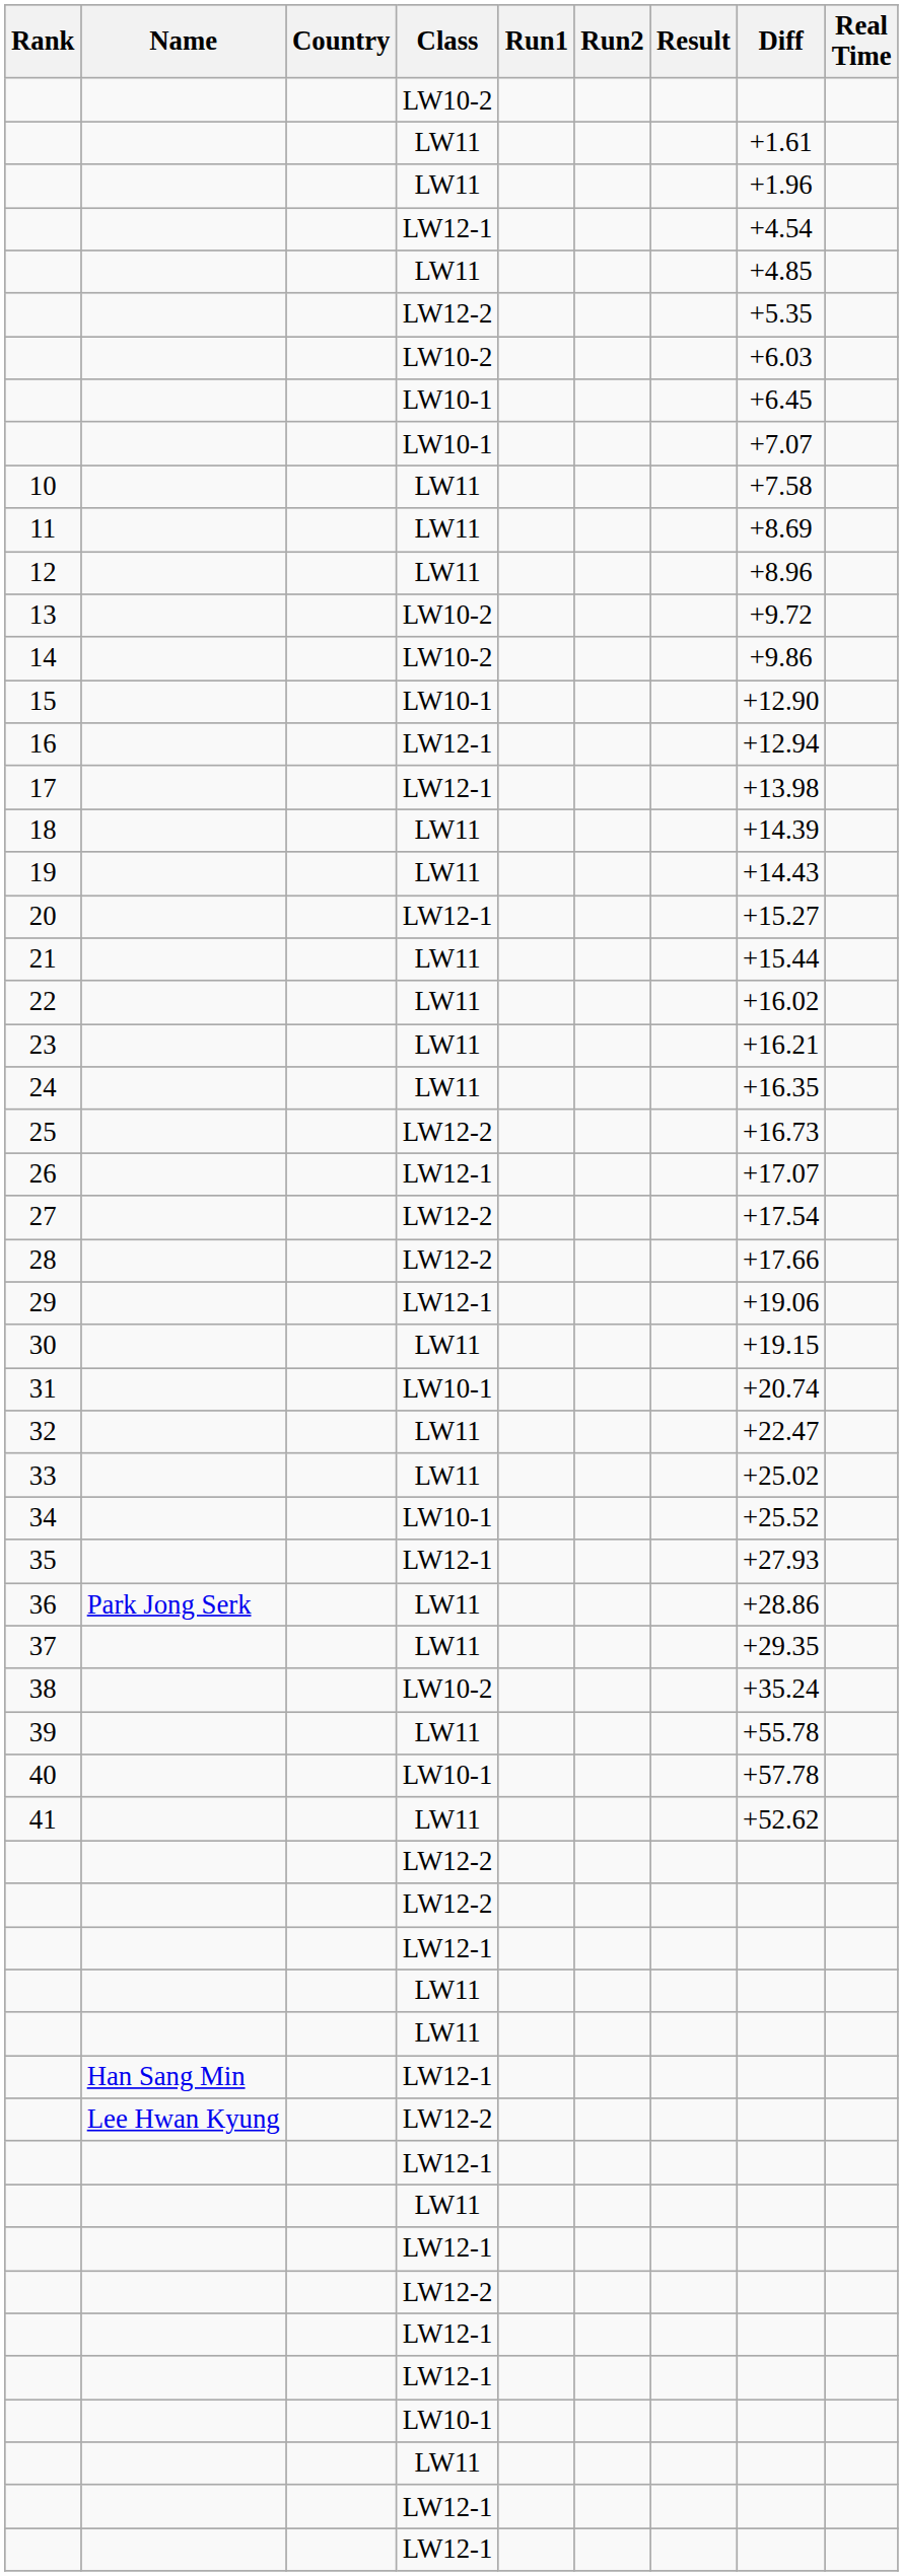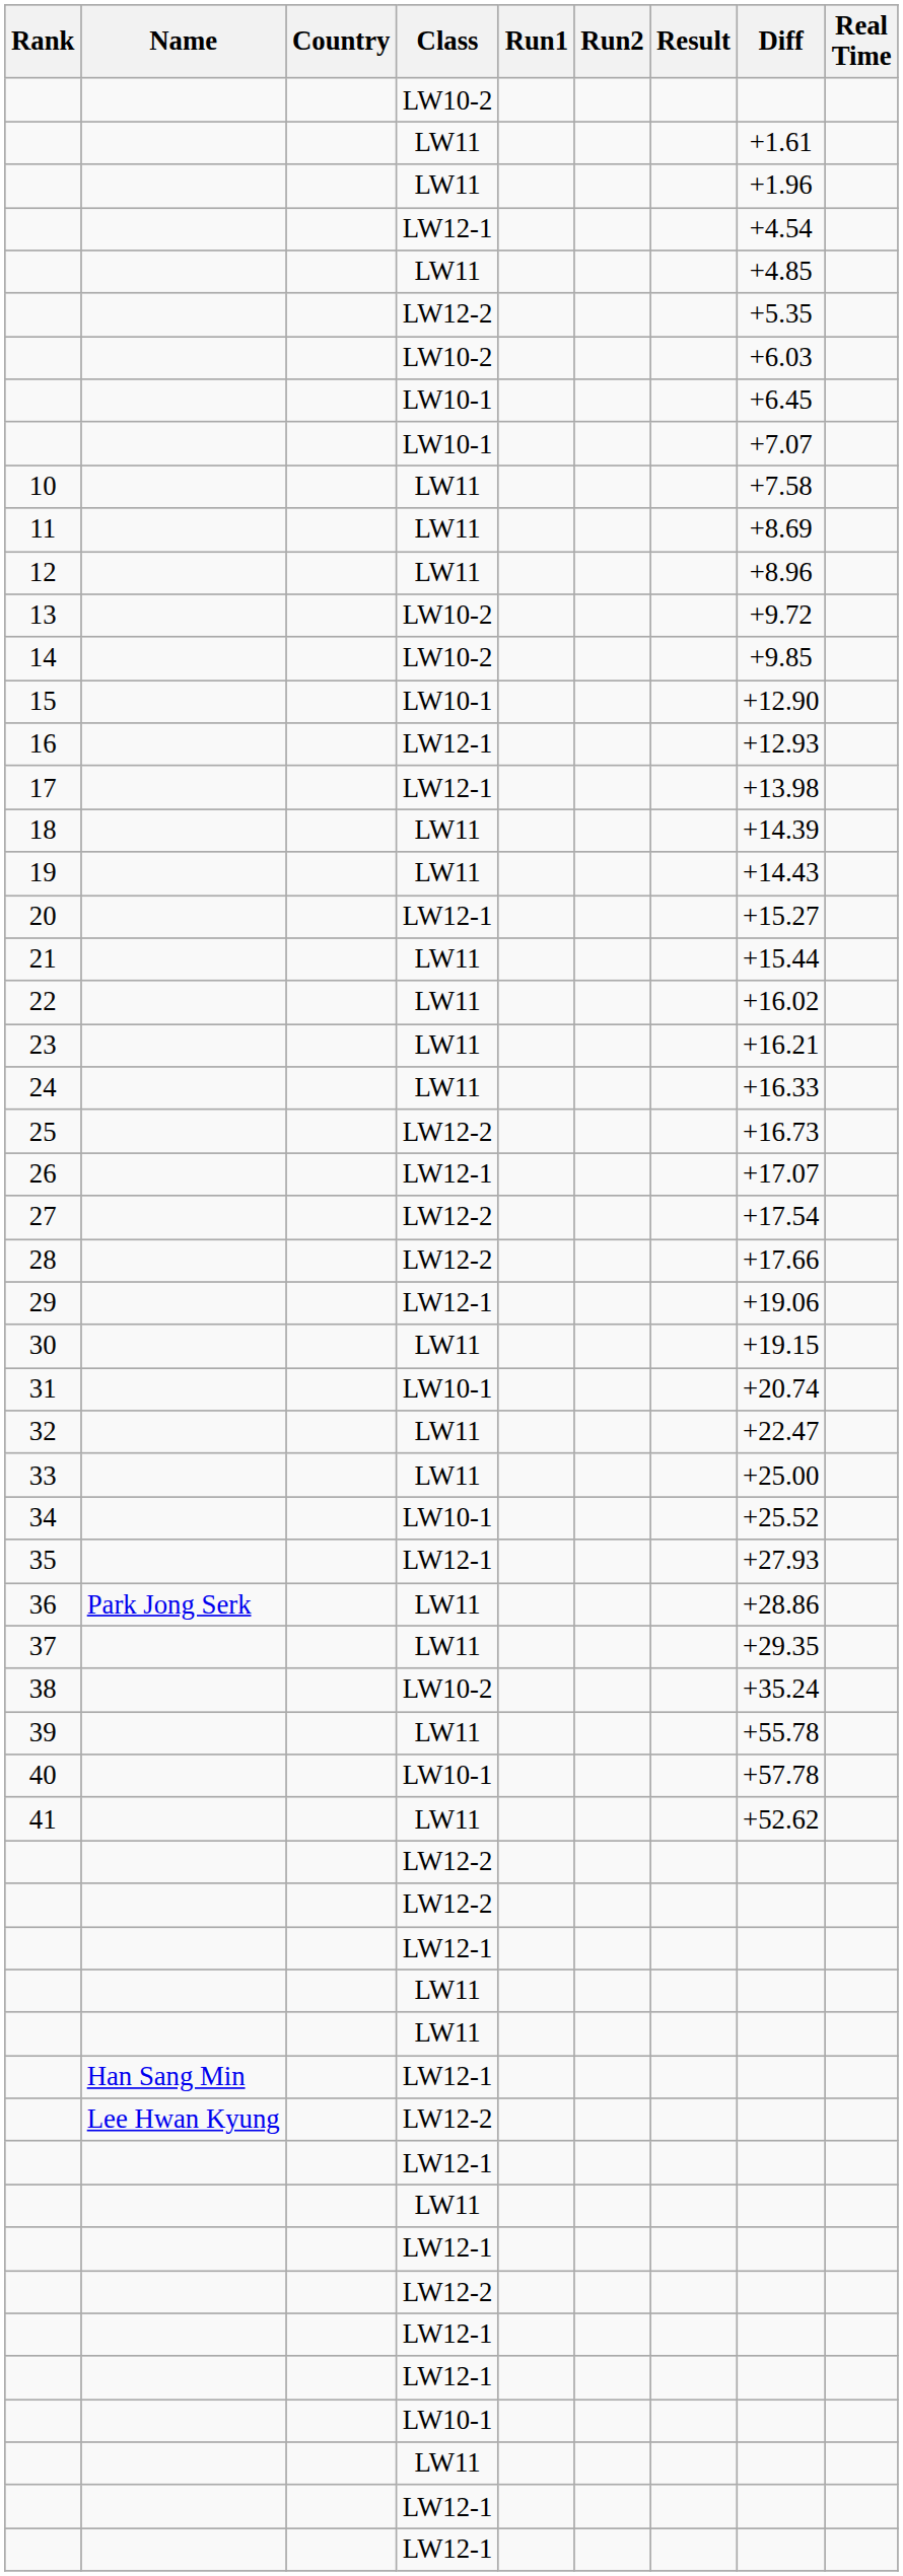14 | Diff: +9.86 -> +9.85
16 | Diff: +12.94 -> +12.93
24 | Diff: +16.35 -> +16.33
33 | Diff: +25.02 -> +25.00
